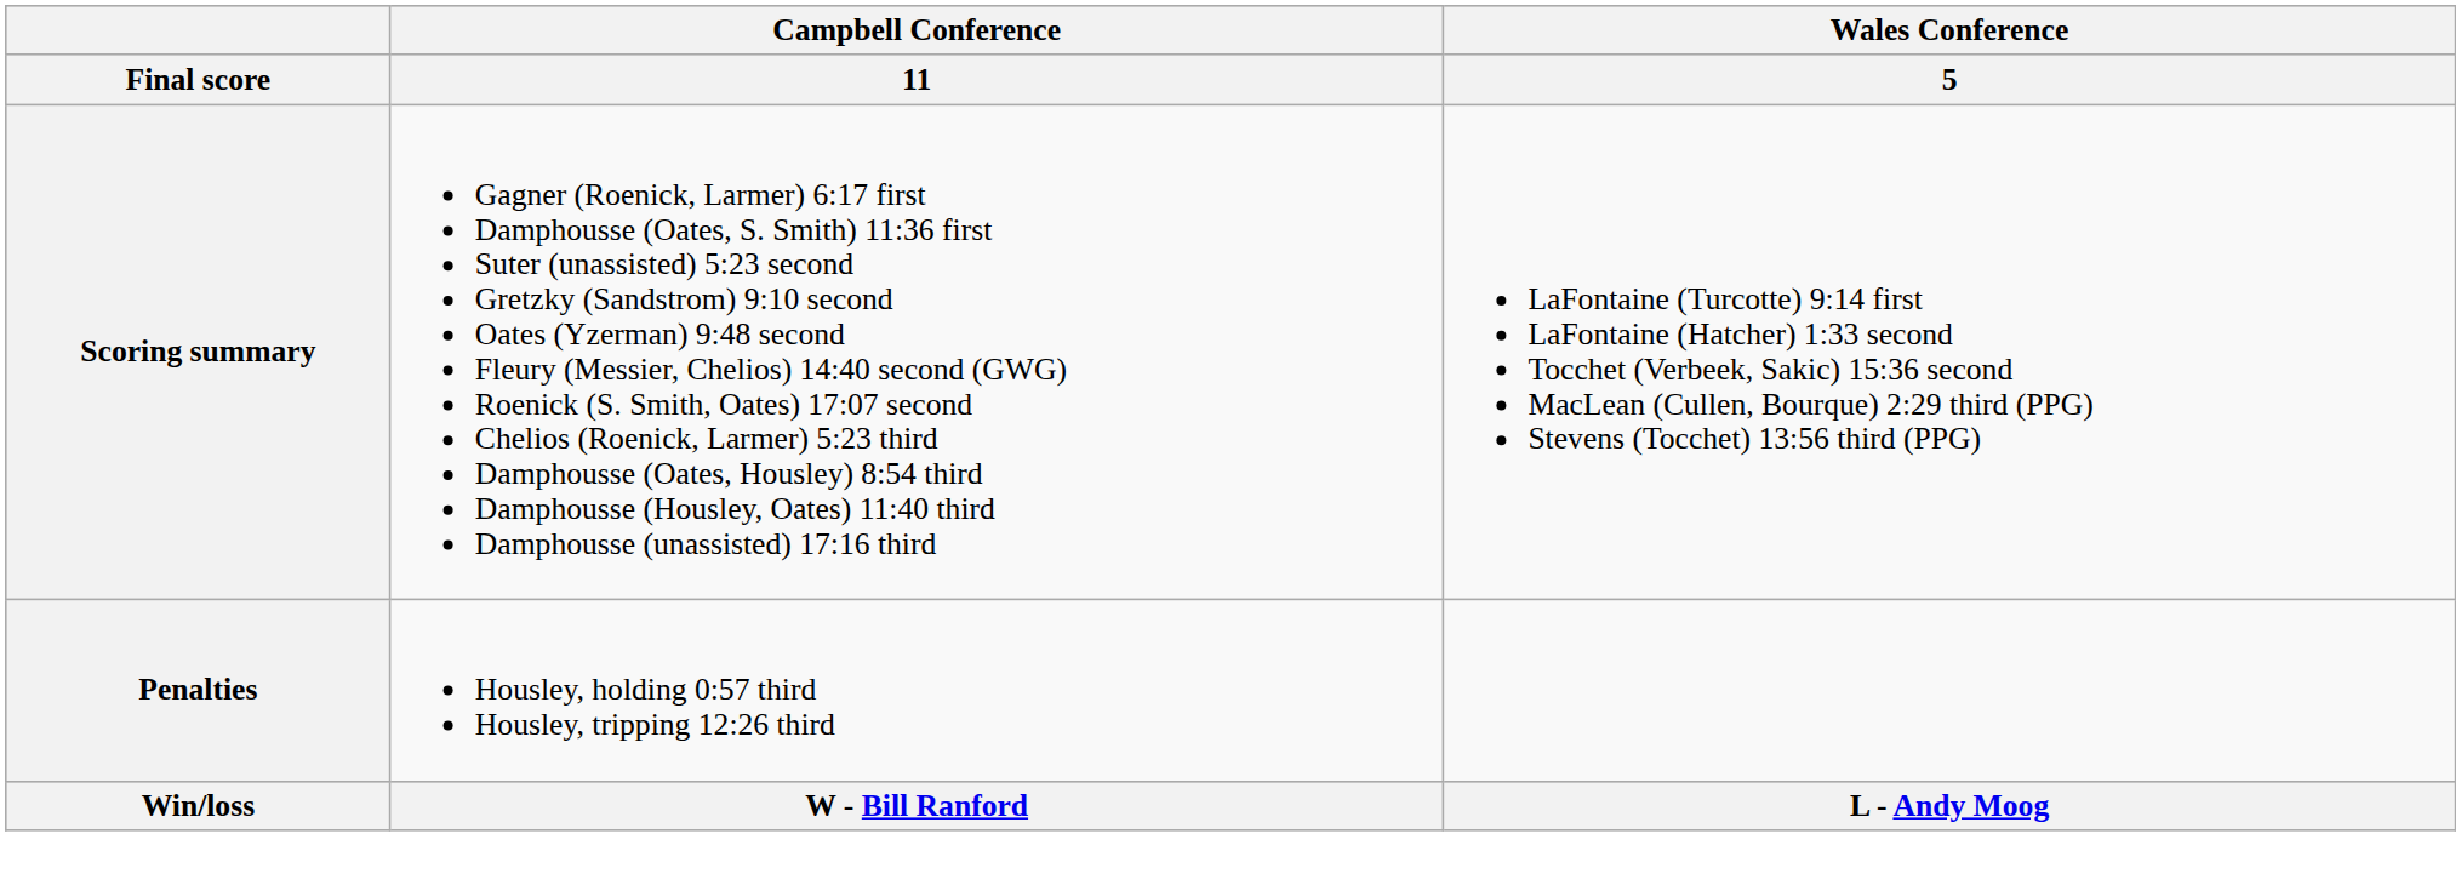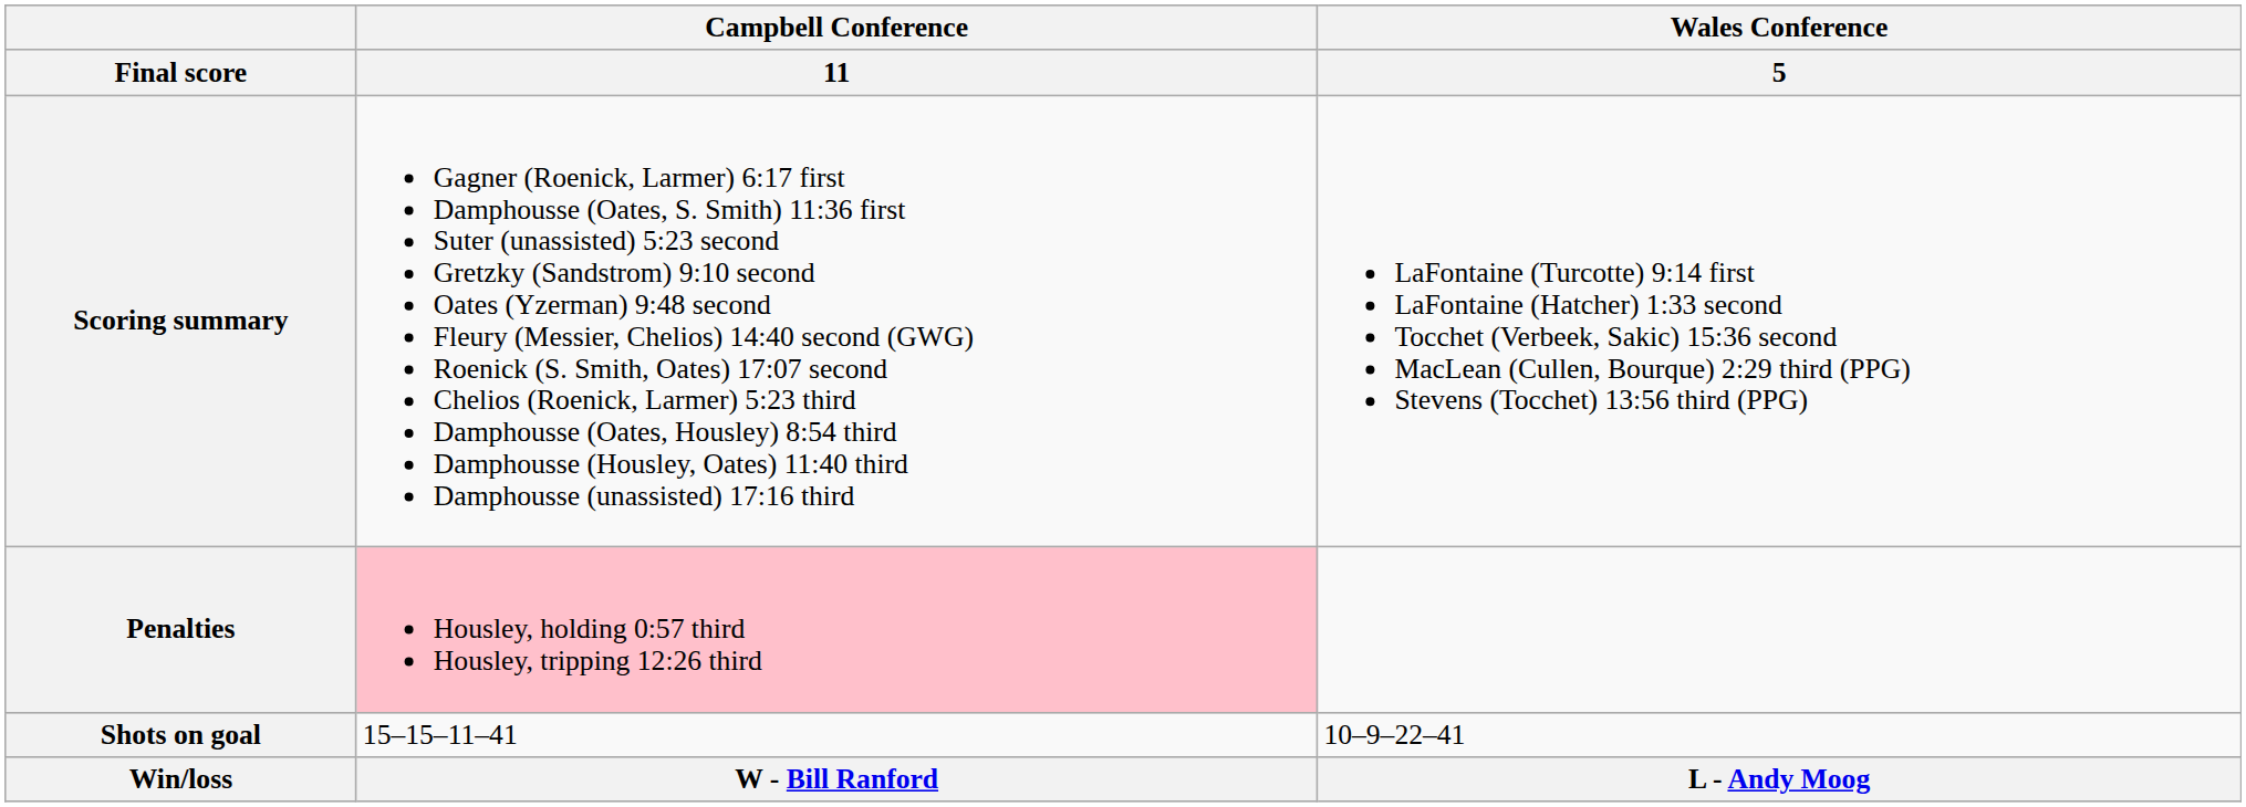Penalties | Campbell Conference / 11: no background -> pink background
+ row: Shots on goal | 15–15–11–41 | 10–9–22–41
